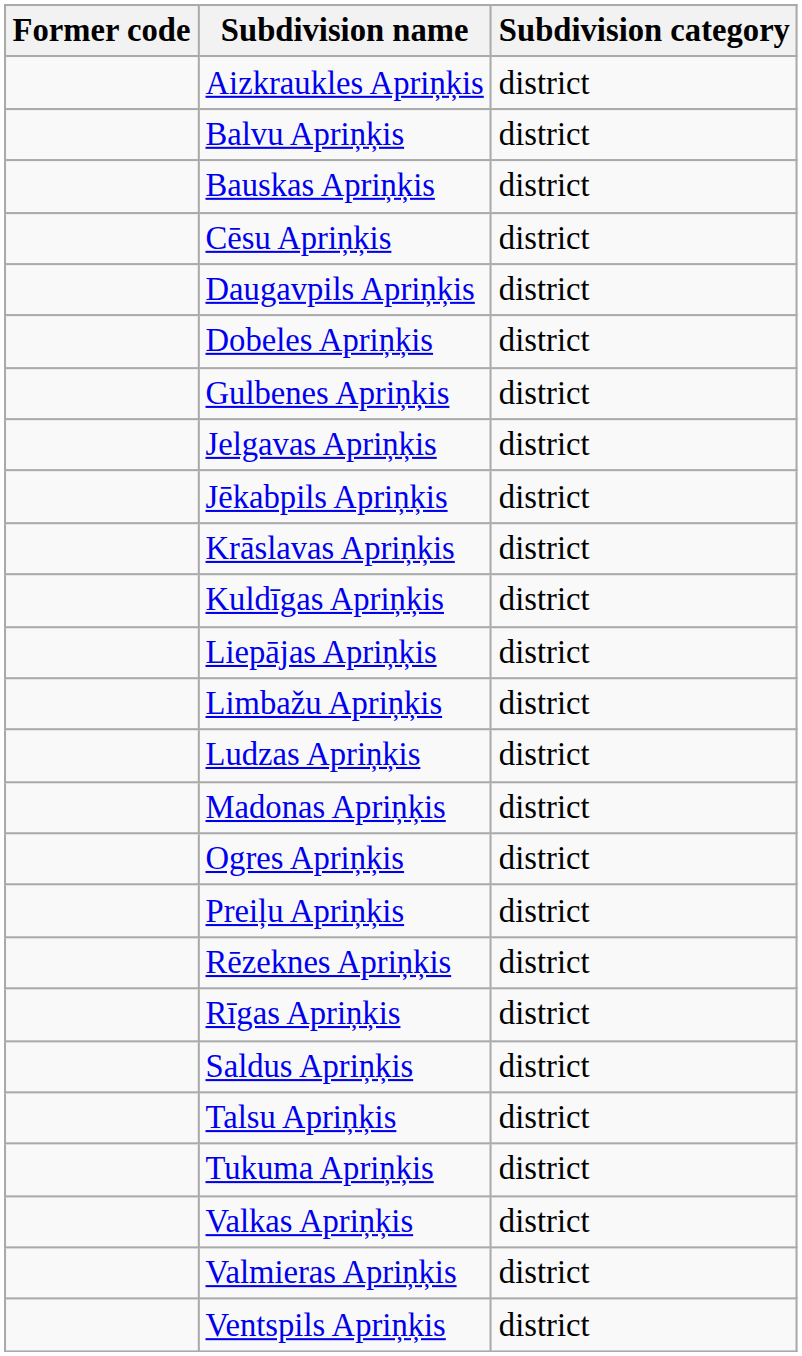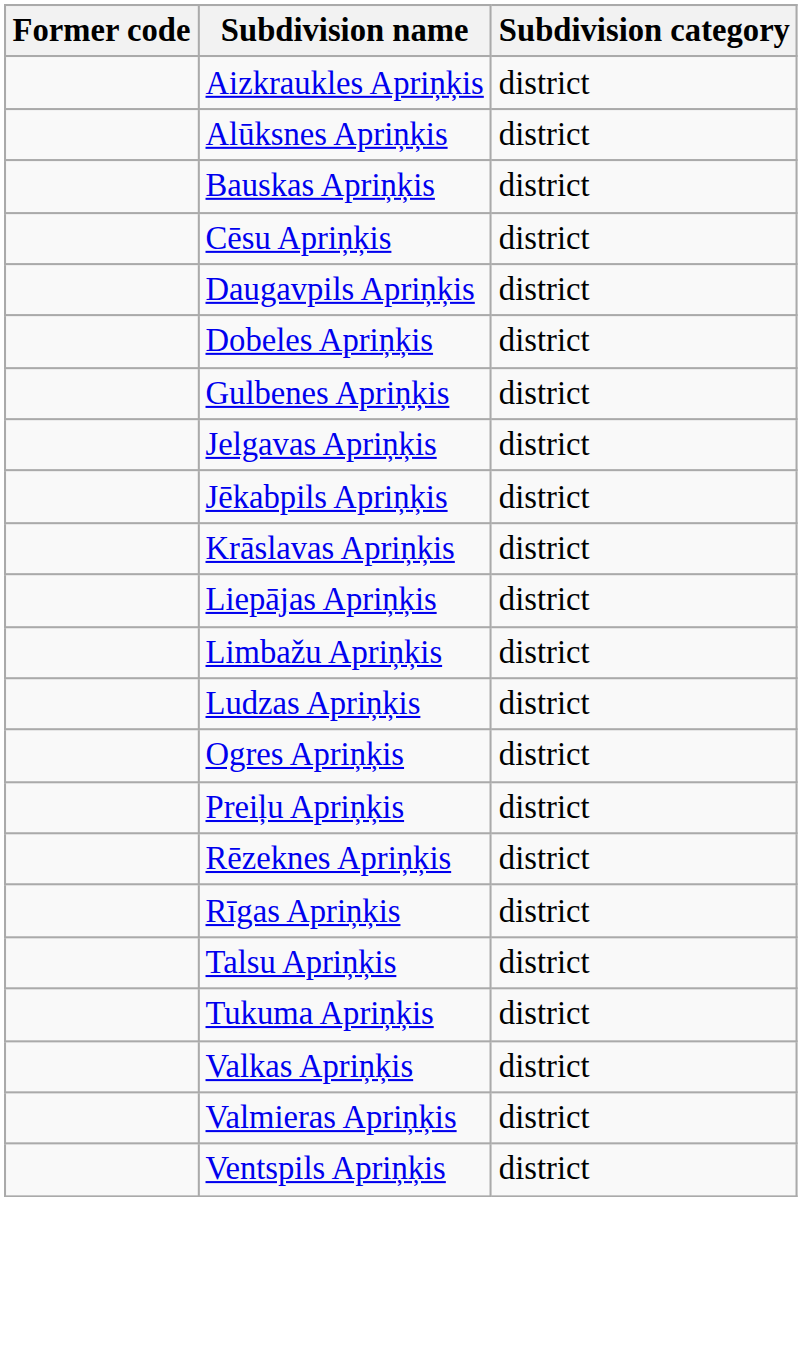+ row: Alūksnes Apriņķis | district
- row: Balvu Apriņķis | district
- row: Kuldīgas Apriņķis | district
- row: Madonas Apriņķis | district
- row: Saldus Apriņķis | district
